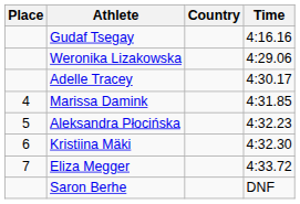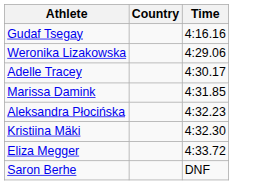- column: Place | 4 | 5 | 6 | 7
